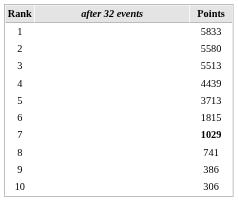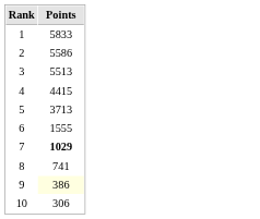- column: after 32 events
2 | Points: 5580 -> 5586
4 | Points: 4439 -> 4415
6 | Points: 1815 -> 1555
9 | Points: no background -> lightyellow background
